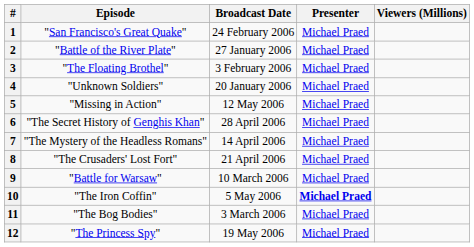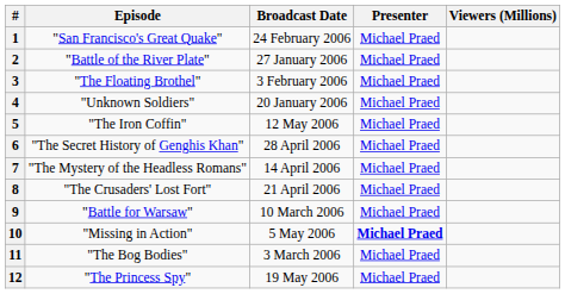5 | Episode: "Missing in Action" -> "The Iron Coffin"
10 | Episode: "The Iron Coffin" -> "Missing in Action"
